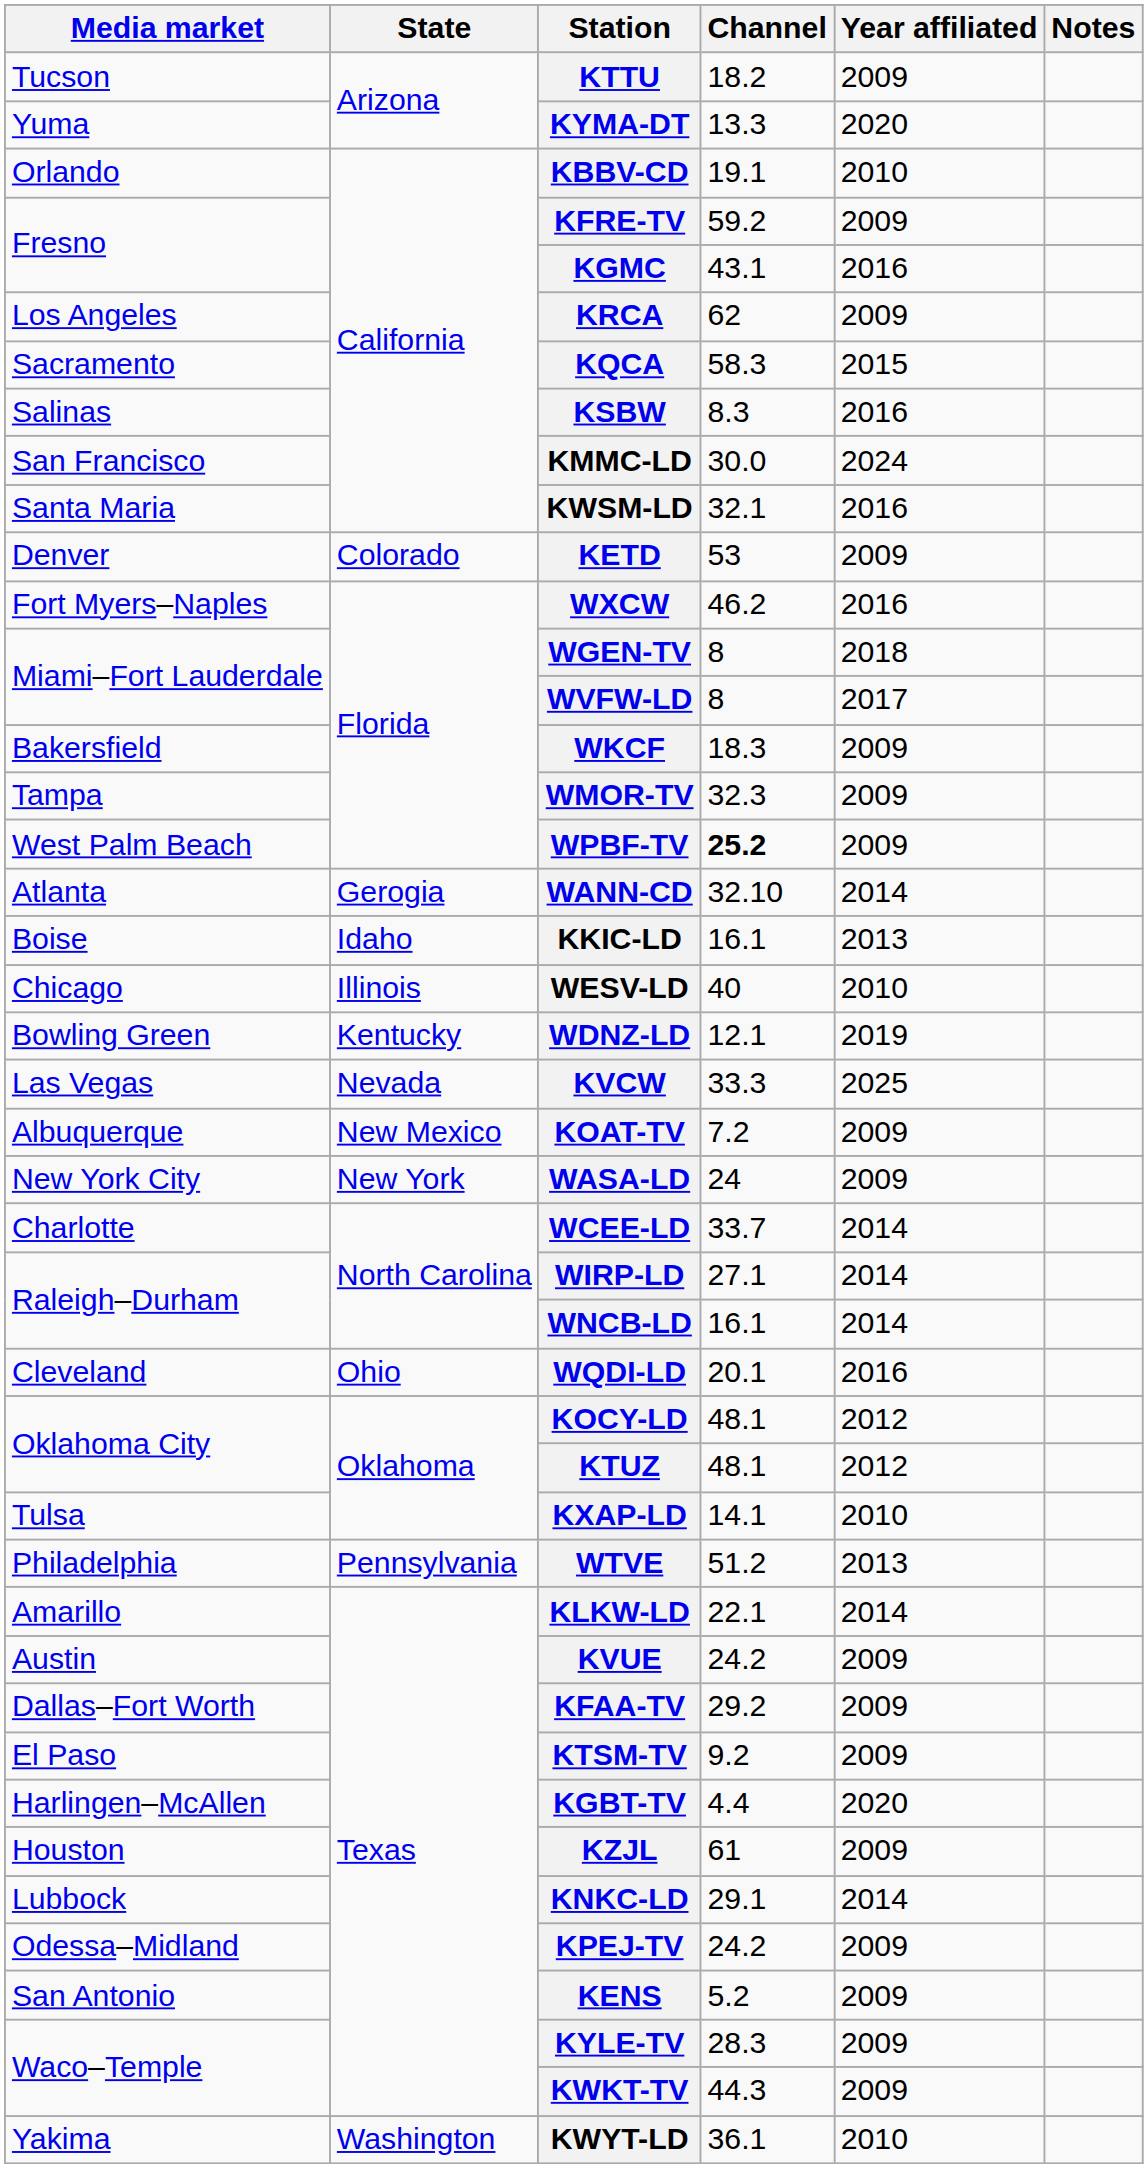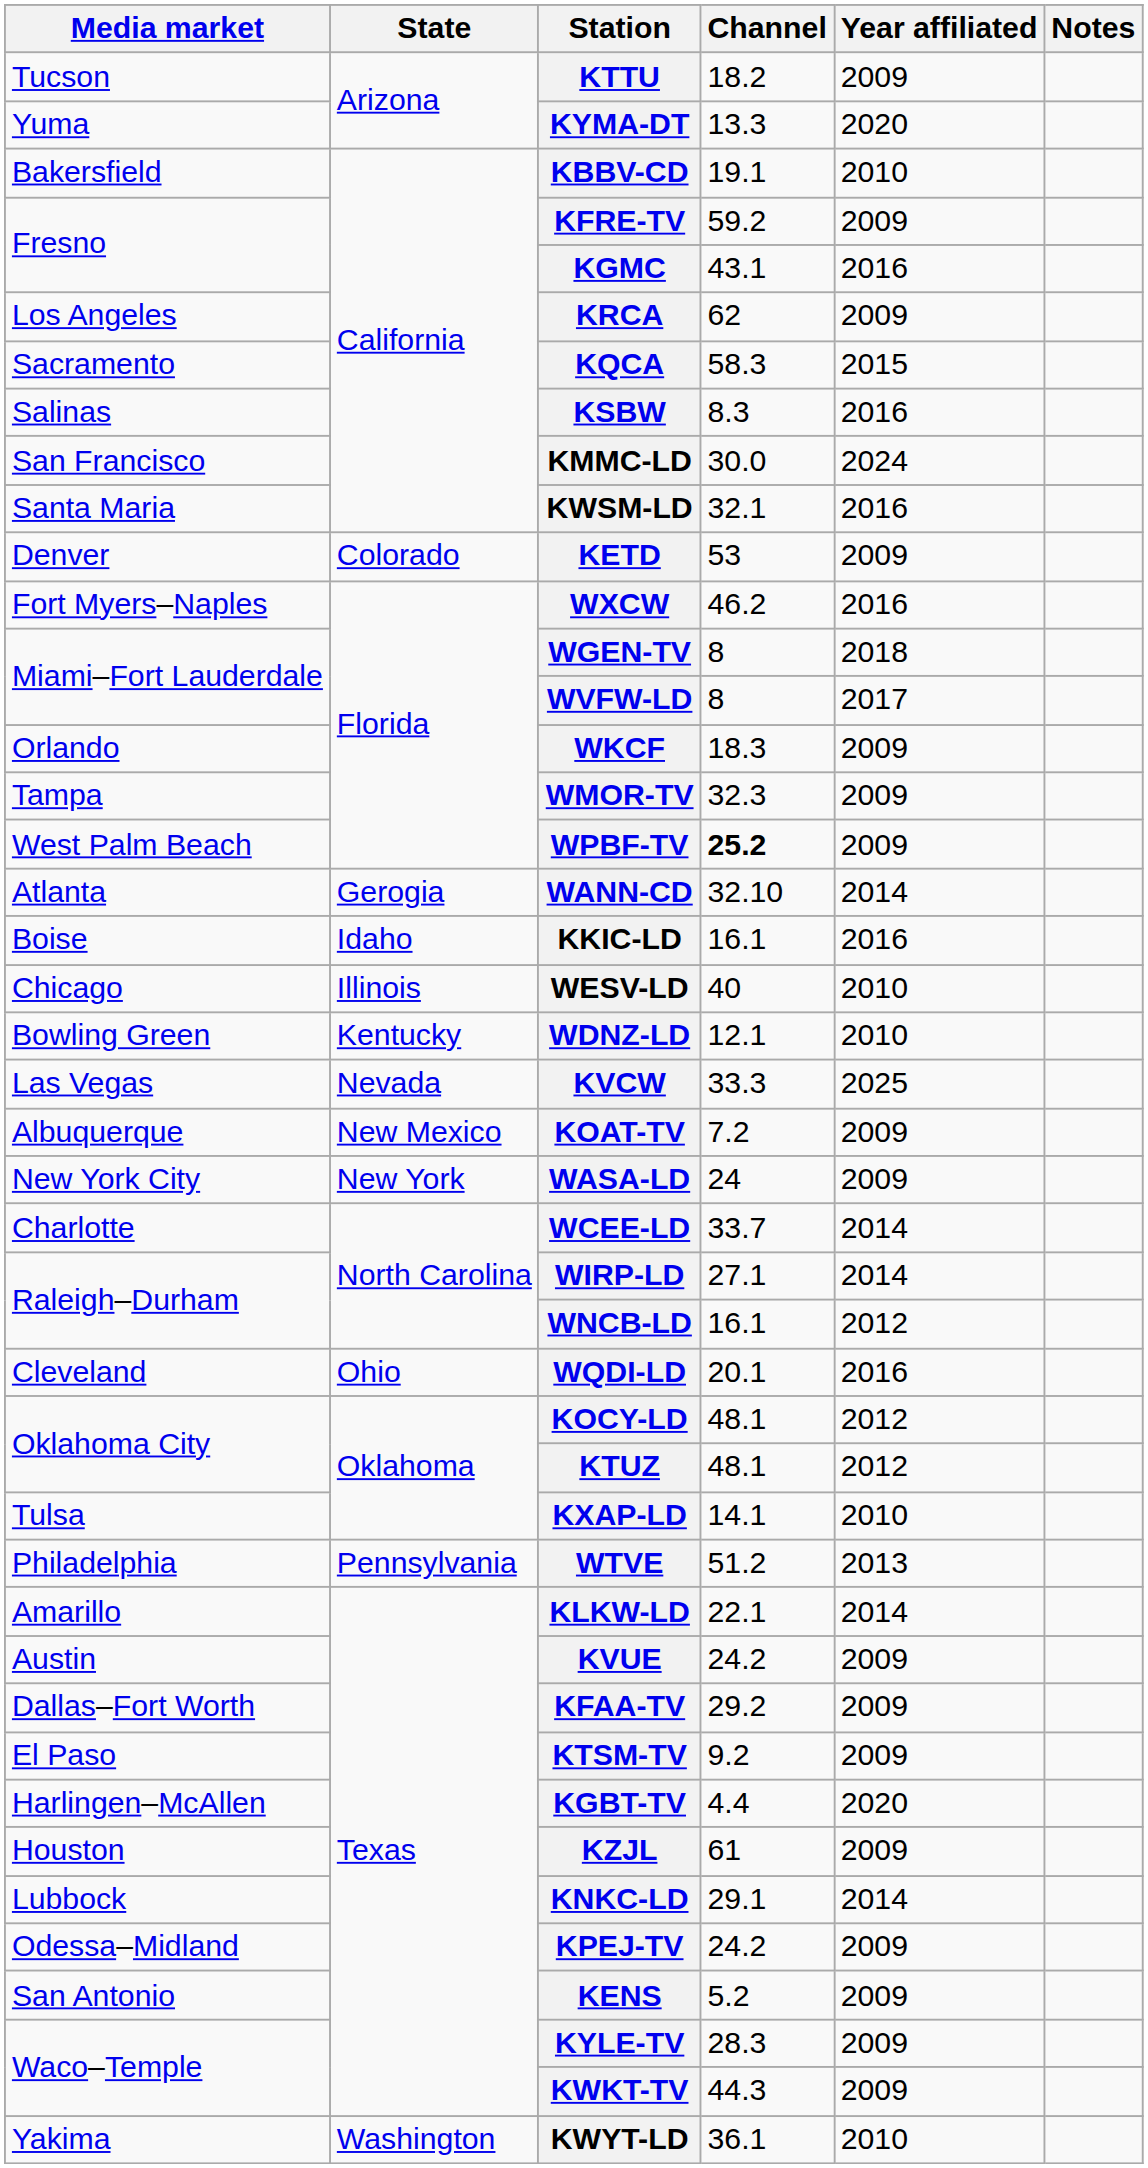KBBV-CD | Media market: Orlando -> Bakersfield
WKCF | Media market: Bakersfield -> Orlando
KKIC-LD | Year affiliated: 2013 -> 2016
WDNZ-LD | Year affiliated: 2019 -> 2010
WNCB-LD | Year affiliated: 2014 -> 2012
